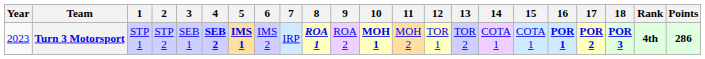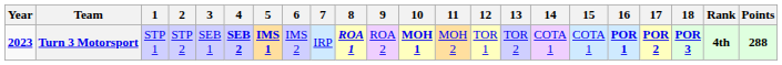Turn 3 Motorsport | Year: normal -> bold
Turn 3 Motorsport | Points: 286 -> 288
